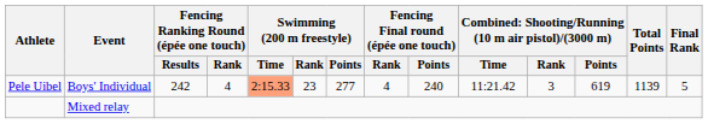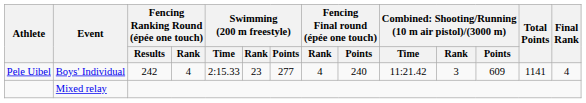Pele Uibel | Swimming (200 m freestyle) / Time: lightsalmon background -> no background
Pele Uibel | column 12: 619 -> 609
Pele Uibel | Total Points: 1139 -> 1141
Pele Uibel | Final Rank: 5 -> 4
